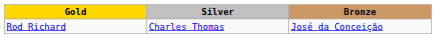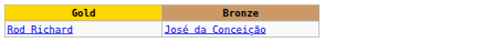- column: Silver | Charles Thomas
